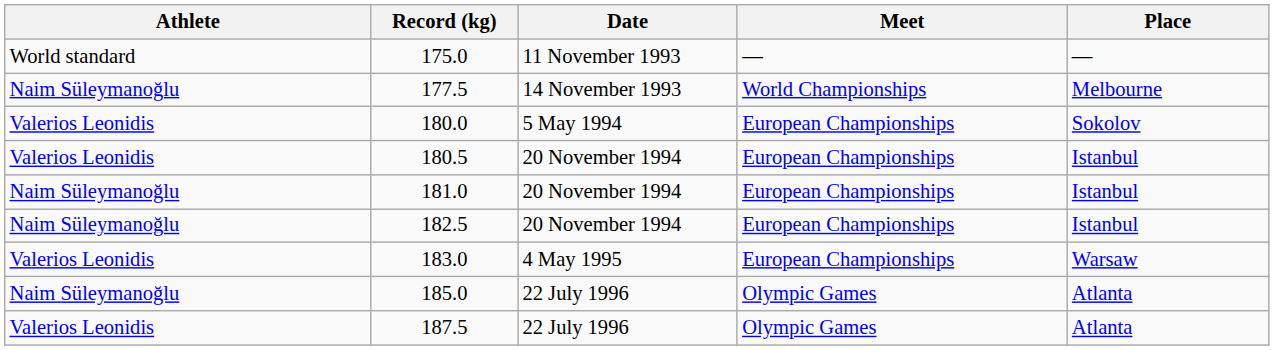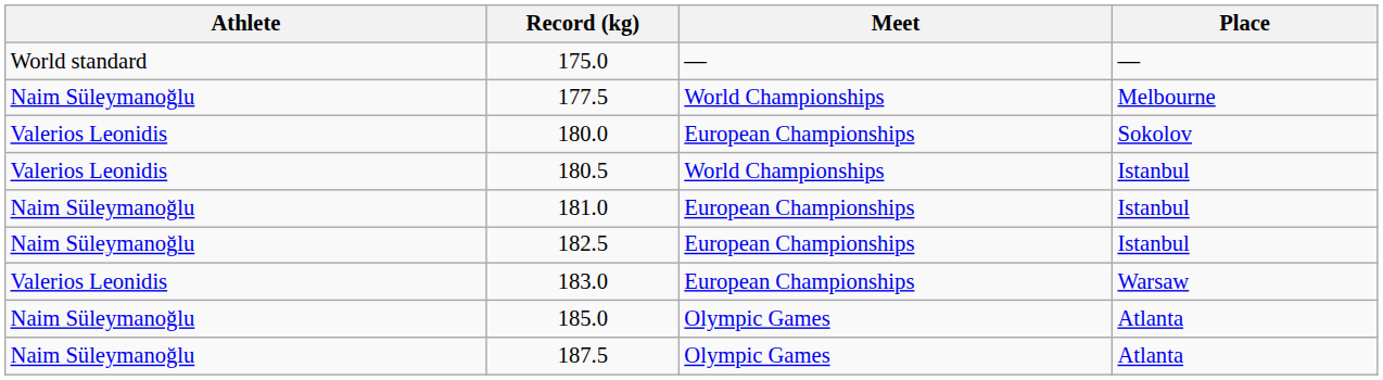- column: Date | 11 November 1993 | 14 November 1993 | 5 May 1994 | 20 November 1994 | 20 November 1994 | 20 November 1994 | 4 May 1995 | 22 July 1996 | 22 July 1996
180.5 | Meet: European Championships -> World Championships
187.5 | Athlete: Valerios Leonidis -> Naim Süleymanoğlu
